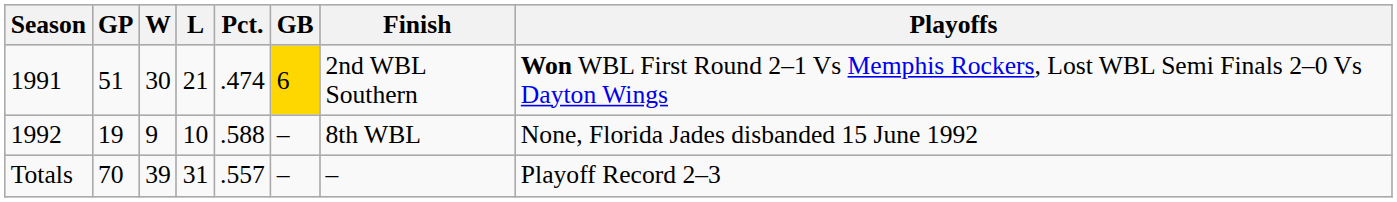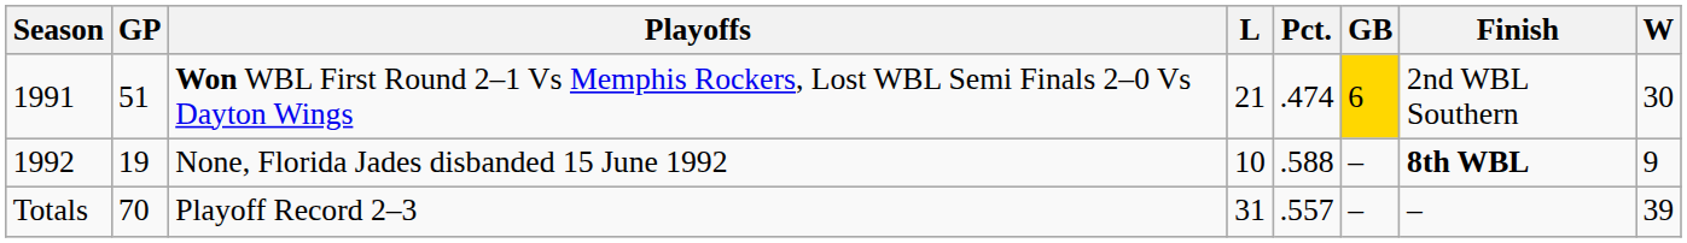columns swapped: W <-> Playoffs
1992 | Finish: normal -> bold
